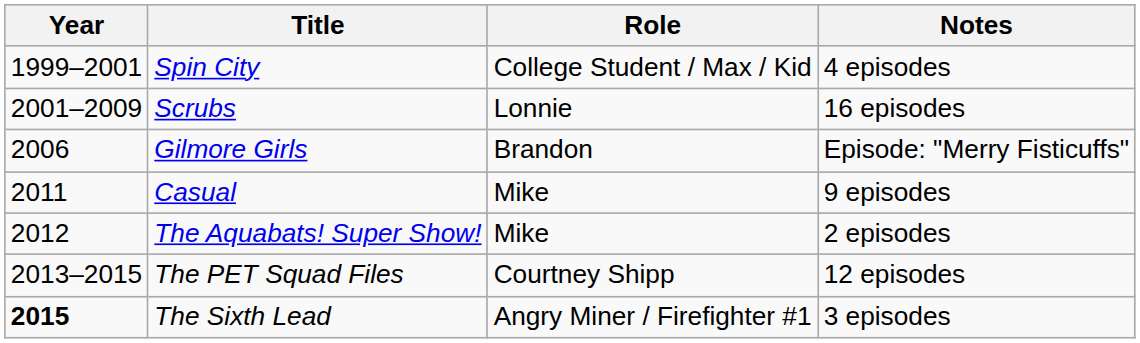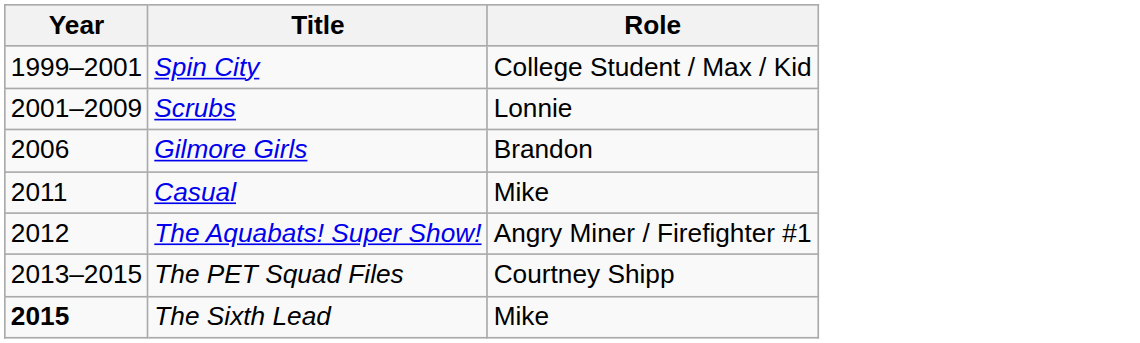- column: Notes | 4 episodes | 16 episodes | Episode: "Merry Fisticuffs" | 9 episodes | 2 episodes | 12 episodes | 3 episodes
The Aquabats! Super Show! | Role: Mike -> Angry Miner / Firefighter #1
The Sixth Lead | Role: Angry Miner / Firefighter #1 -> Mike
